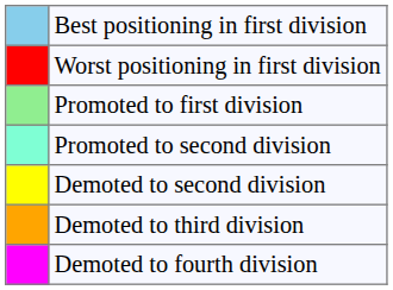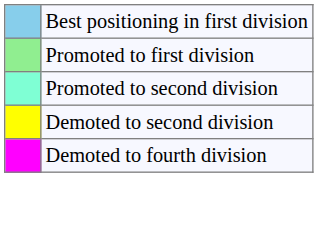- row: Worst positioning in first division
- row: Demoted to third division
